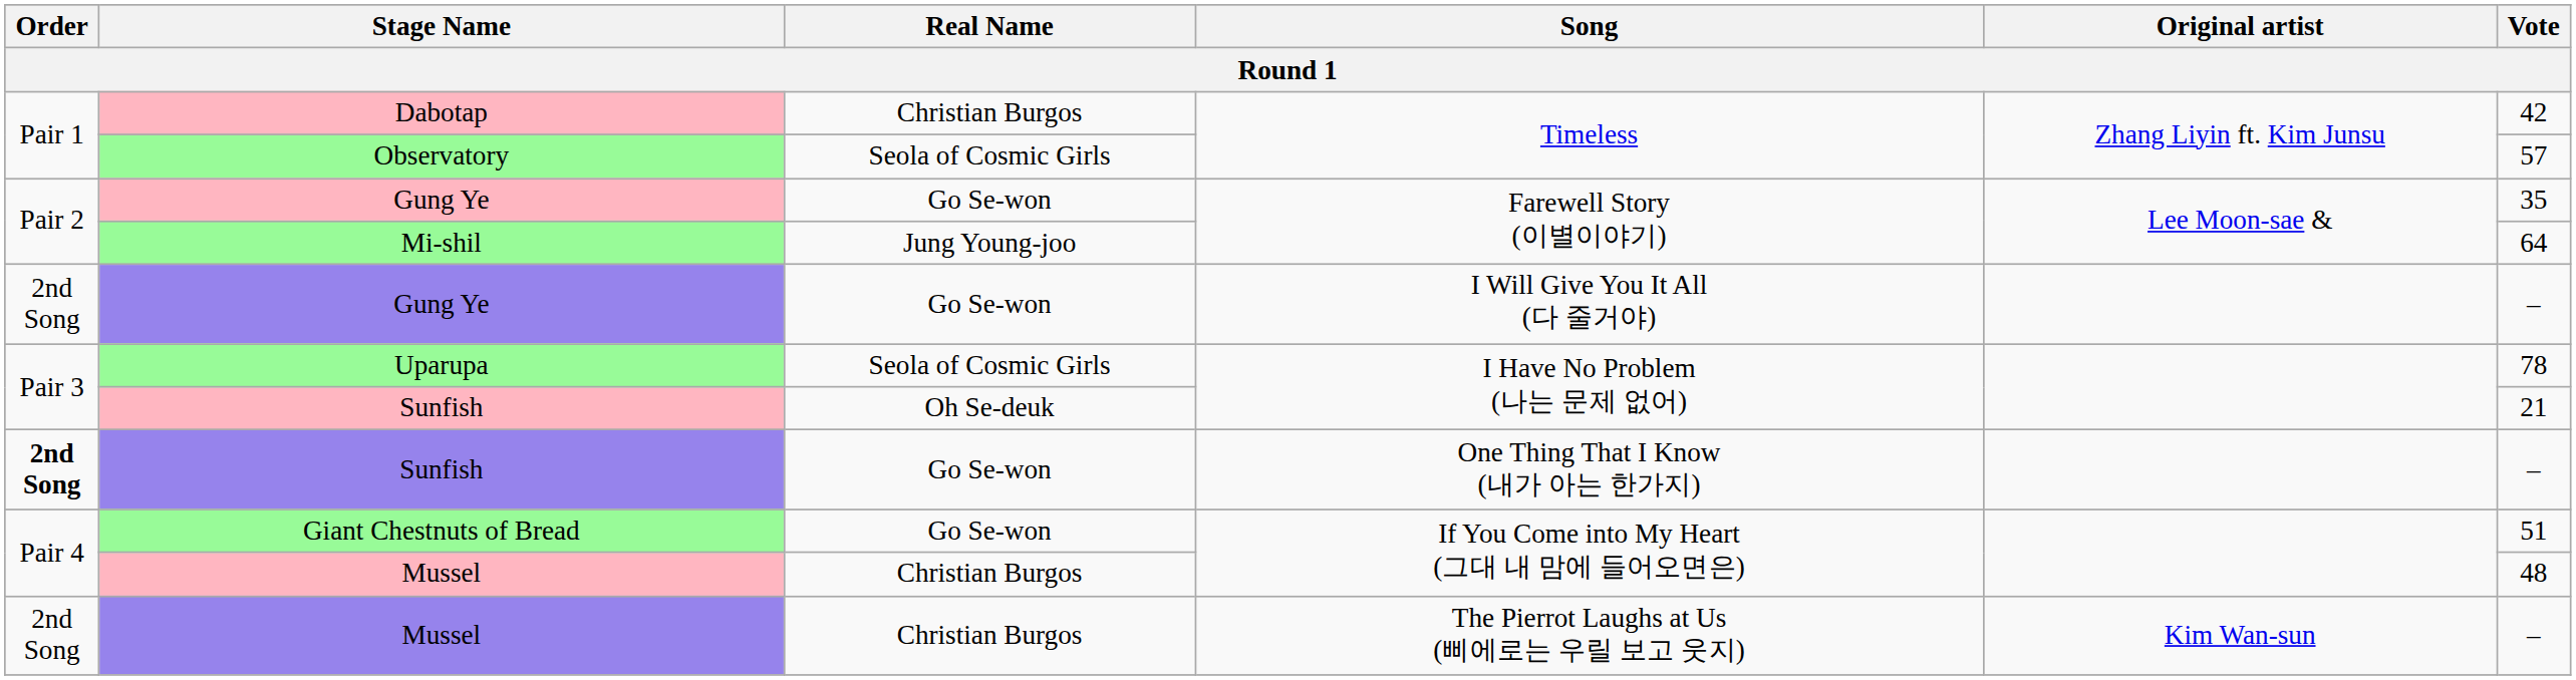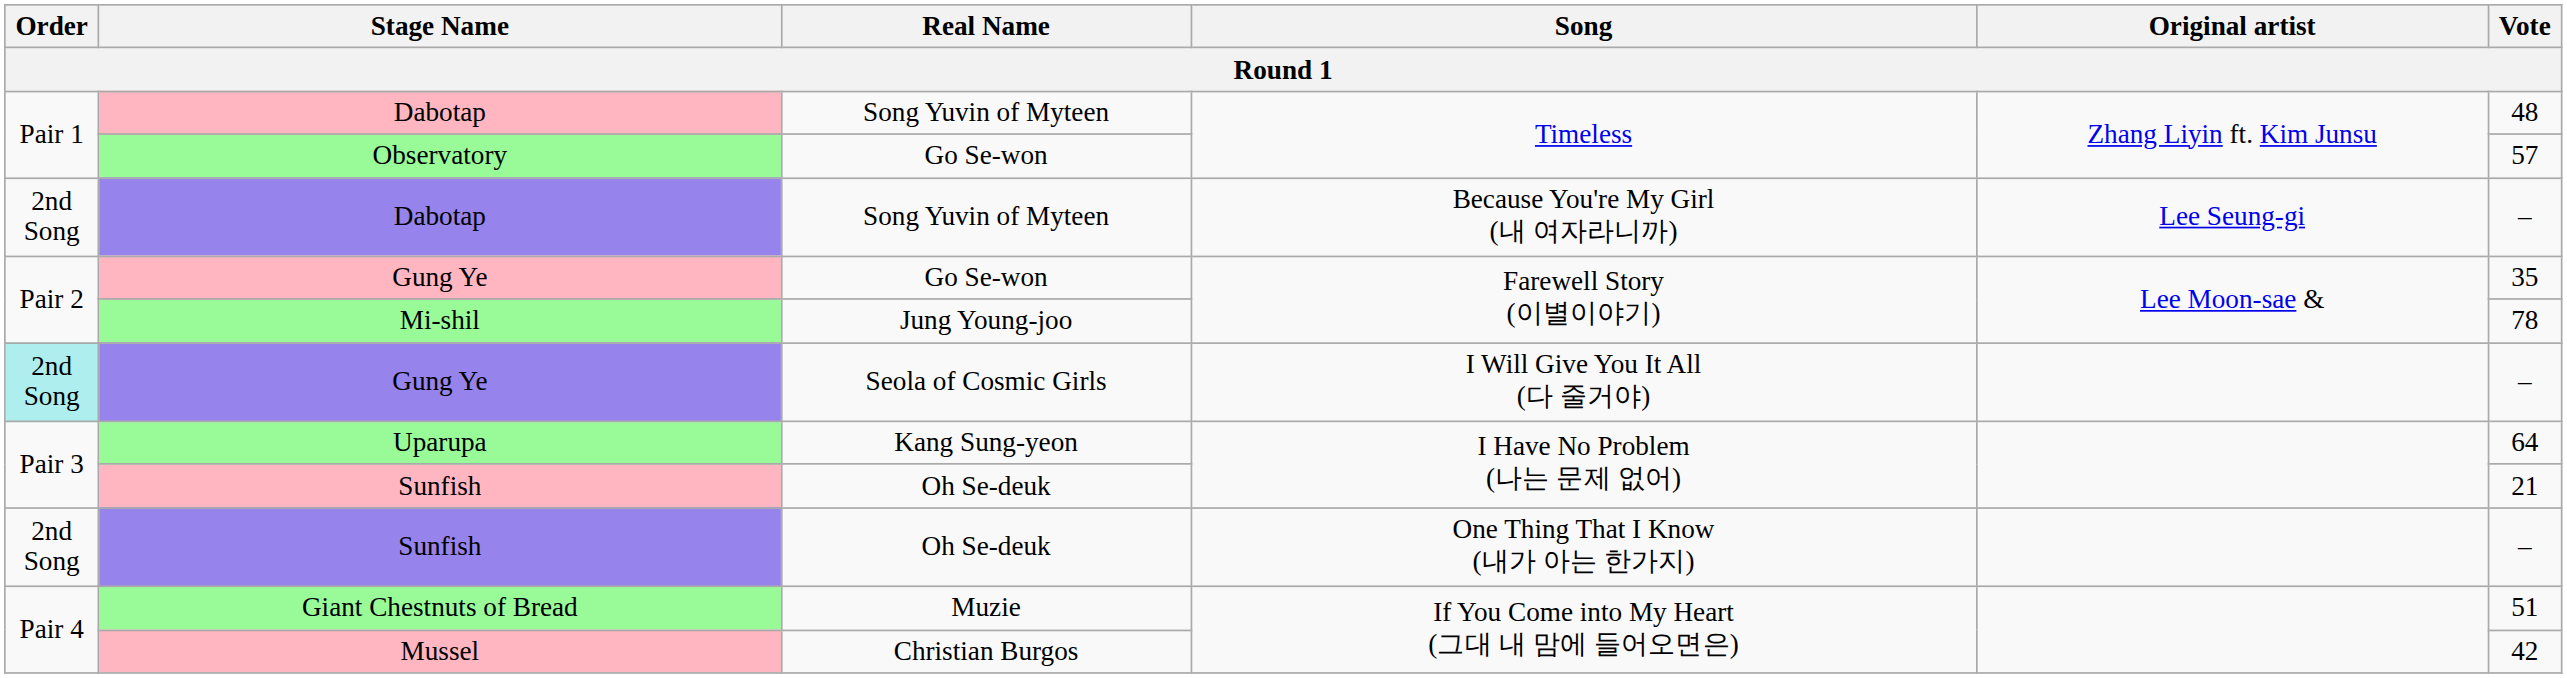Dabotap / Timeless | Real Name: Christian Burgos -> Song Yuvin of Myteen
Dabotap / Timeless | Vote: 42 -> 48
Observatory | Real Name: Seola of Cosmic Girls -> Go Se-won
+ row: 2nd Song | Dabotap | Song Yuvin of Myteen | Because You're My Girl (내 여자라니까) | Lee Seung-gi | –
Mi-shil | Vote: 64 -> 78
Gung Ye / I Will Give You It All (다 줄거야) | Order: no background -> paleturquoise background
Gung Ye / I Will Give You It All (다 줄거야) | Real Name: Go Se-won -> Seola of Cosmic Girls
Uparupa | Real Name: Seola of Cosmic Girls -> Kang Sung-yeon
Uparupa | Vote: 78 -> 64
Sunfish / One Thing That I Know (내가 아는 한가지) | Order: bold -> normal
Sunfish / One Thing That I Know (내가 아는 한가지) | Real Name: Go Se-won -> Oh Se-deuk
Giant Chestnuts of Bread | Real Name: Go Se-won -> Muzie
Mussel / If You Come into My Heart (그대 내 맘에 들어오면은) | Vote: 48 -> 42
- row: 2nd Song | Mussel | Christian Burgos | The Pierrot Laughs at Us (삐에로는 우릴 보고 웃지) | Kim Wan-sun | –
